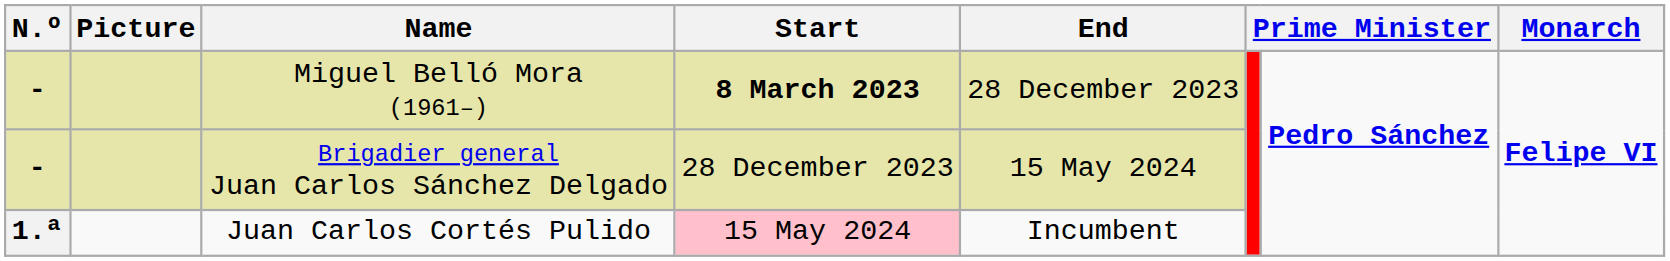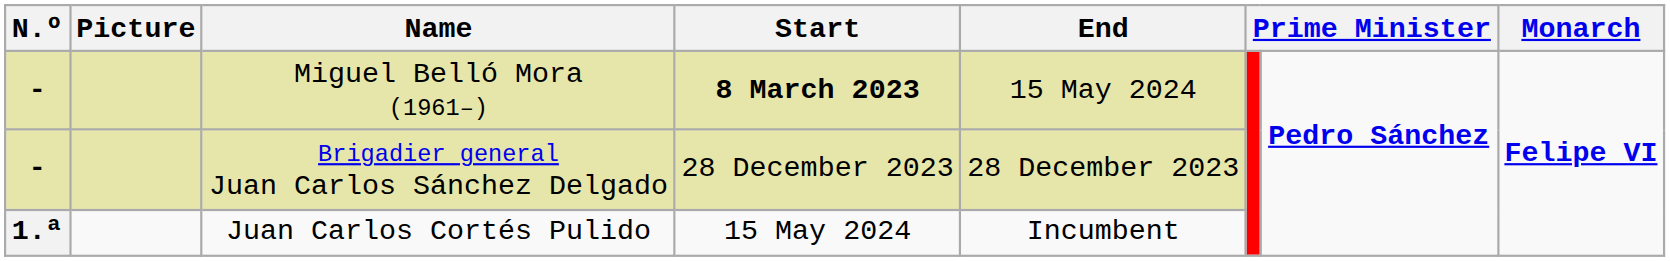Miguel Belló Mora (1961–) | End: 28 December 2023 -> 15 May 2024
Brigadier general Juan Carlos Sánchez Delgado | End: 15 May 2024 -> 28 December 2023
Juan Carlos Cortés Pulido | Start: pink background -> no background
